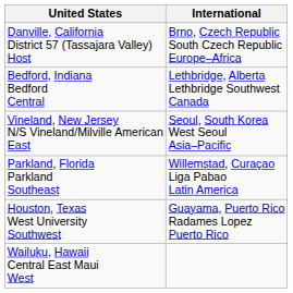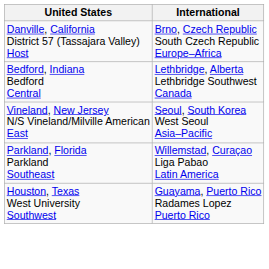- row: Wailuku, Hawaii Central East Maui West
